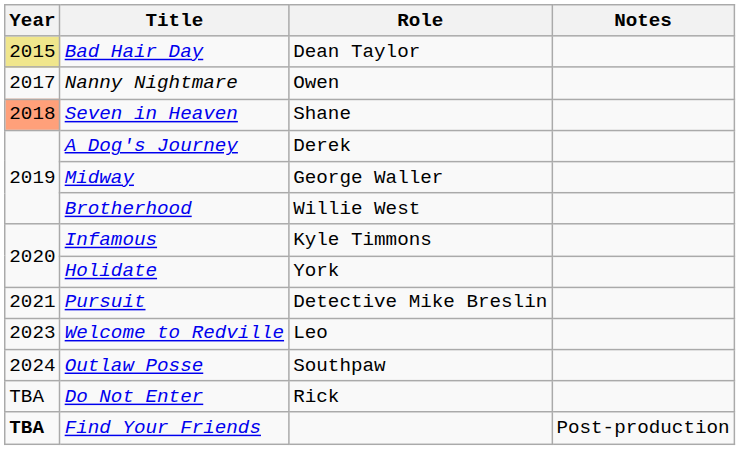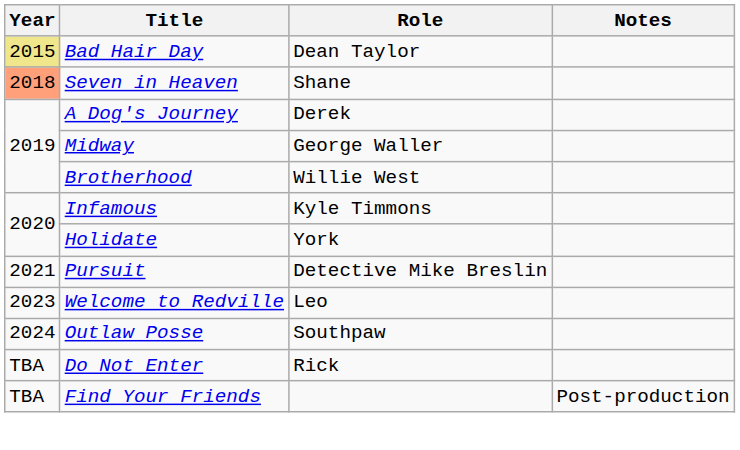- row: 2017 | Nanny Nightmare | Owen
Find Your Friends | Year: bold -> normal
